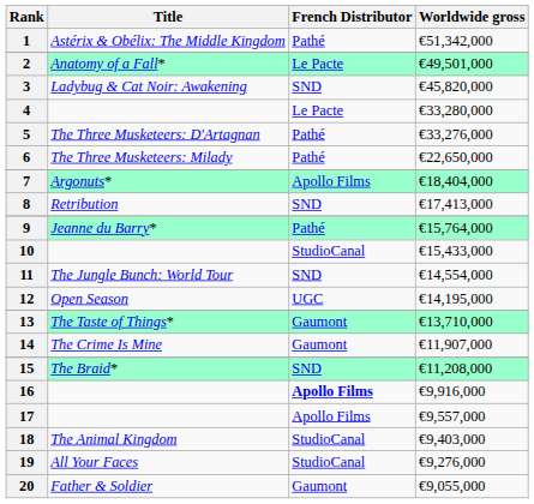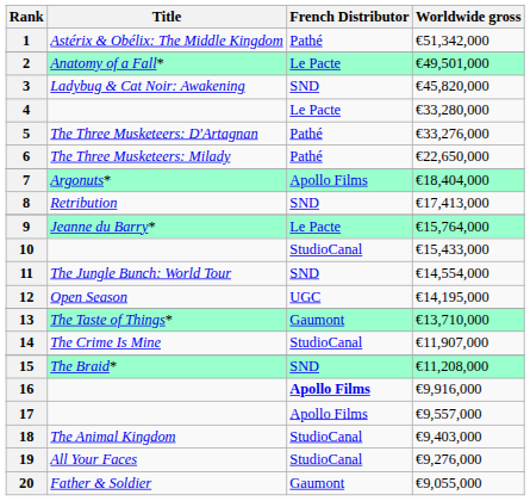9 | French Distributor: Pathé -> Le Pacte
14 | French Distributor: Gaumont -> StudioCanal
